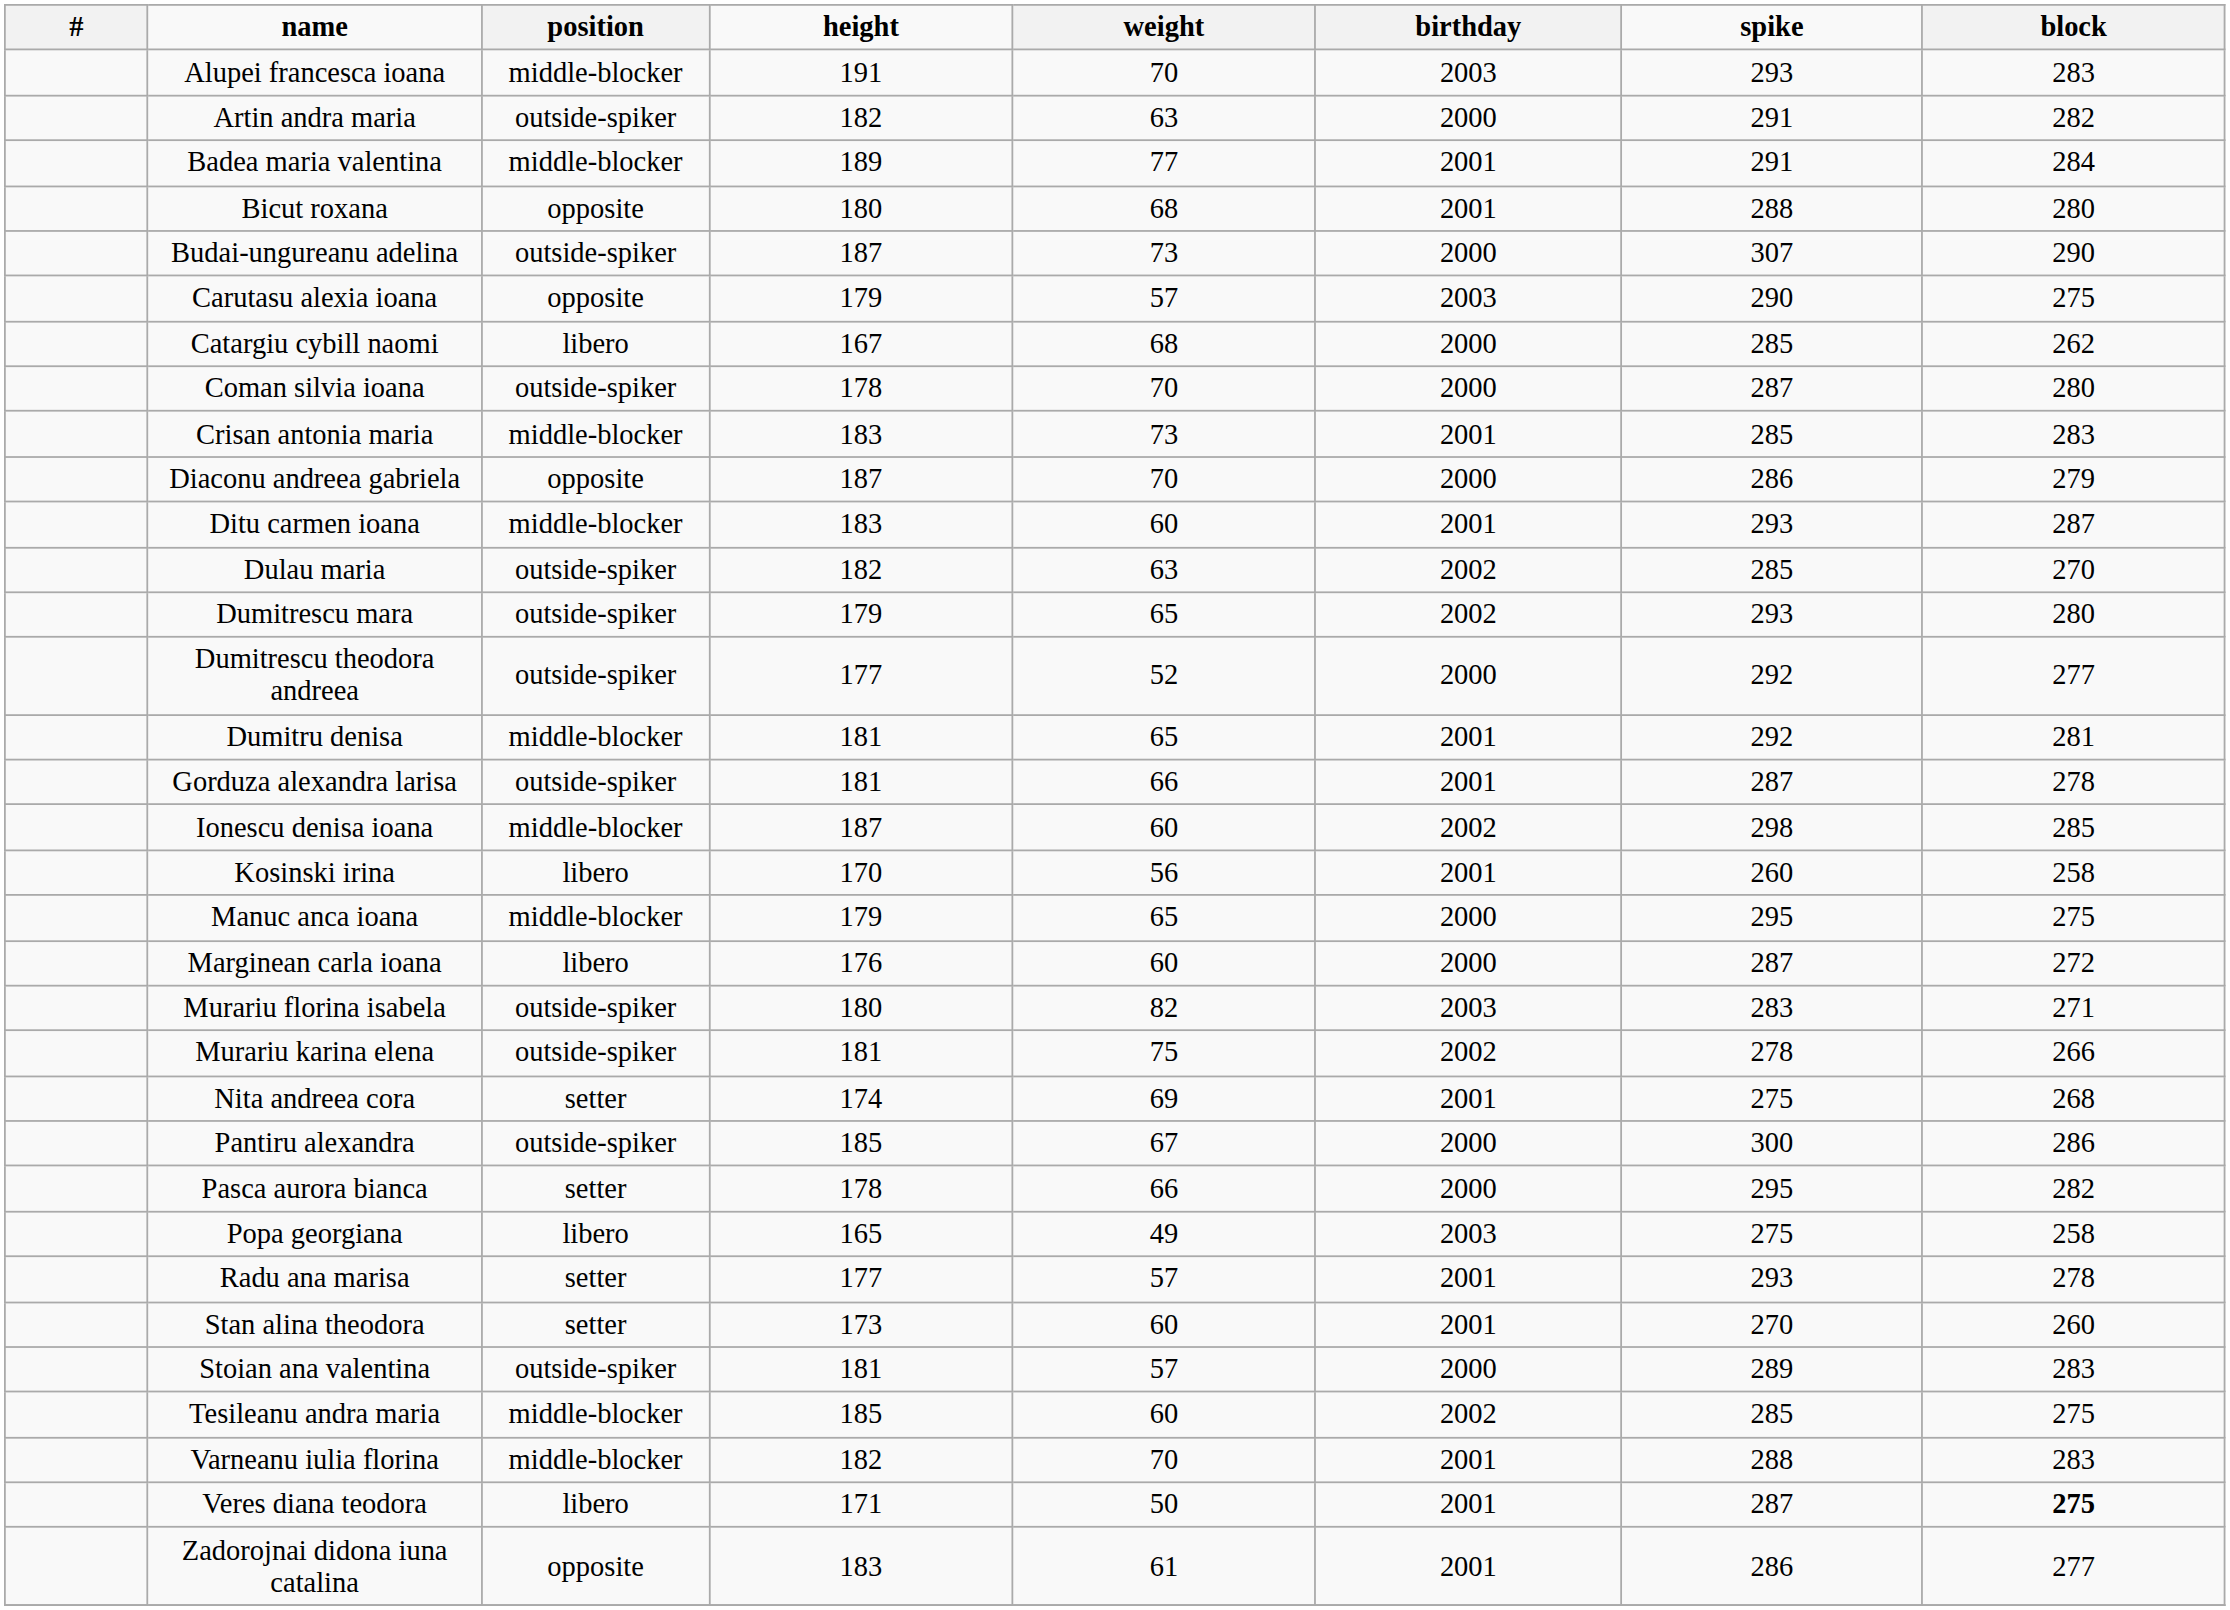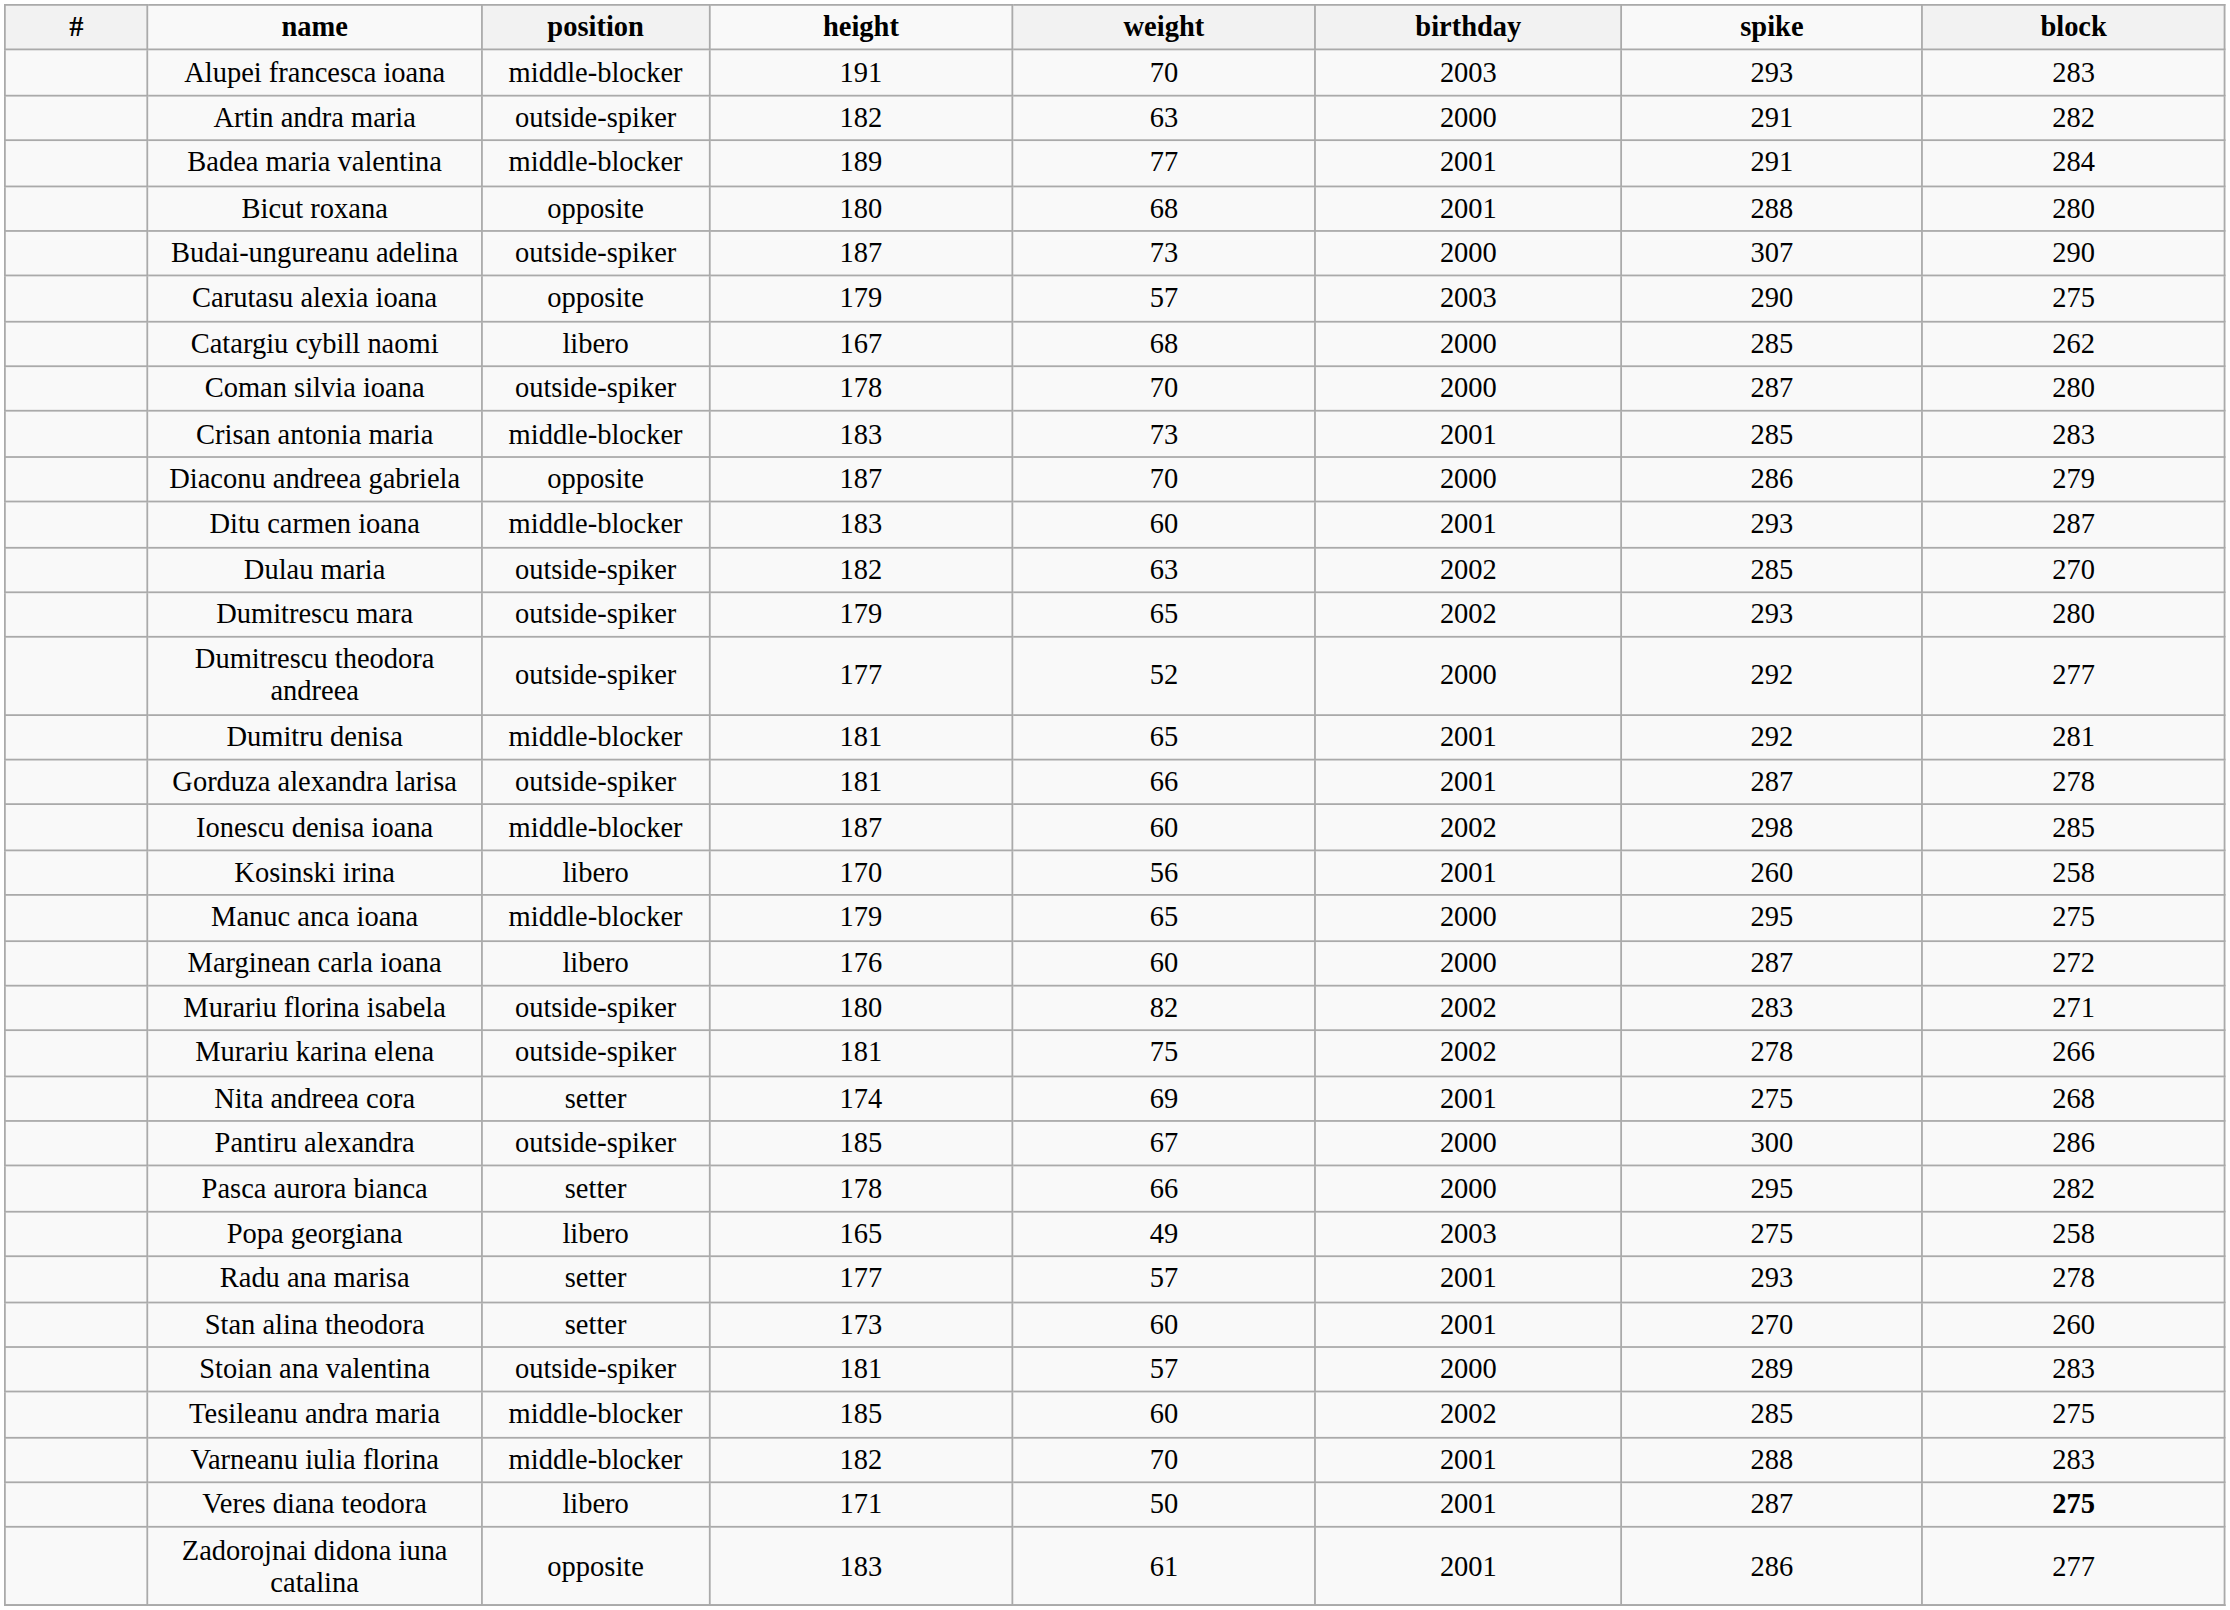Murariu florina isabela | birthday: 2003 -> 2002
